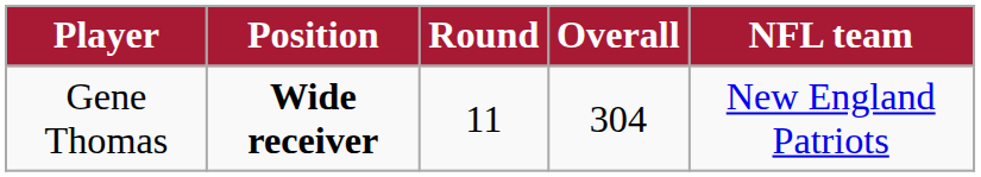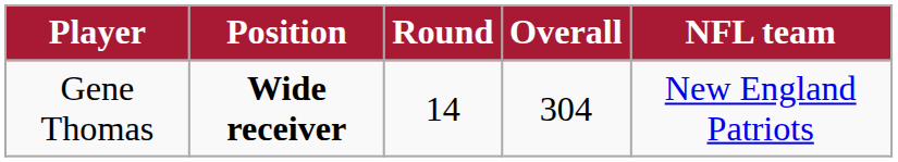Gene Thomas | Round: 11 -> 14
